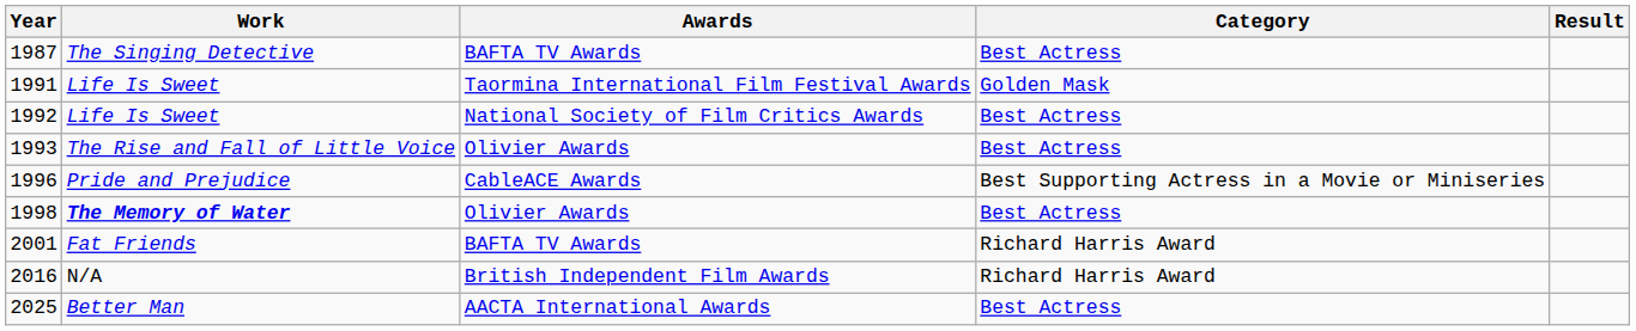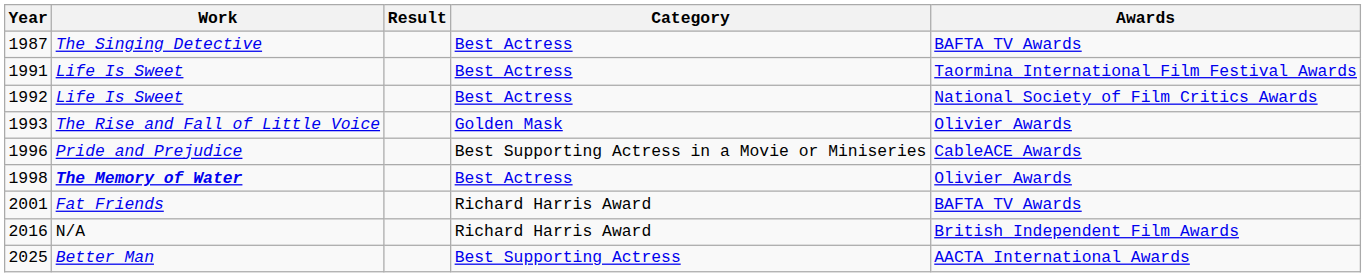columns swapped: Awards <-> Result
1991 | Category: Golden Mask -> Best Actress
1993 | Category: Best Actress -> Golden Mask
2025 | Category: Best Actress -> Best Supporting Actress
